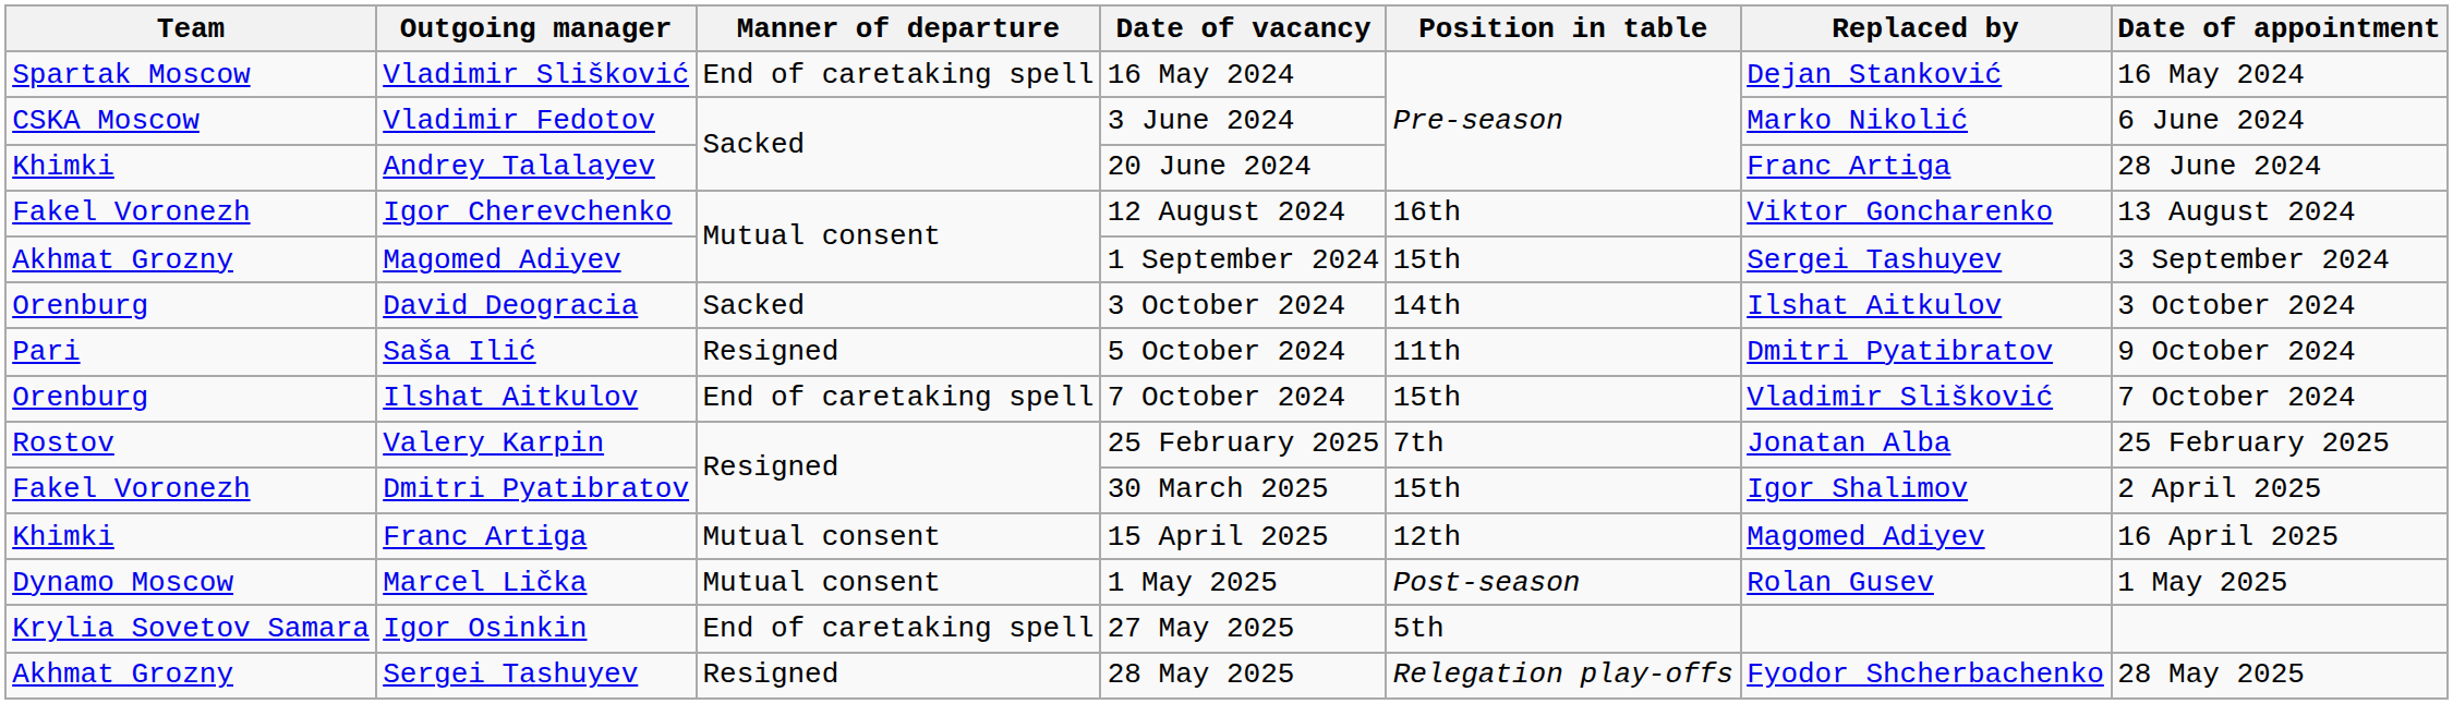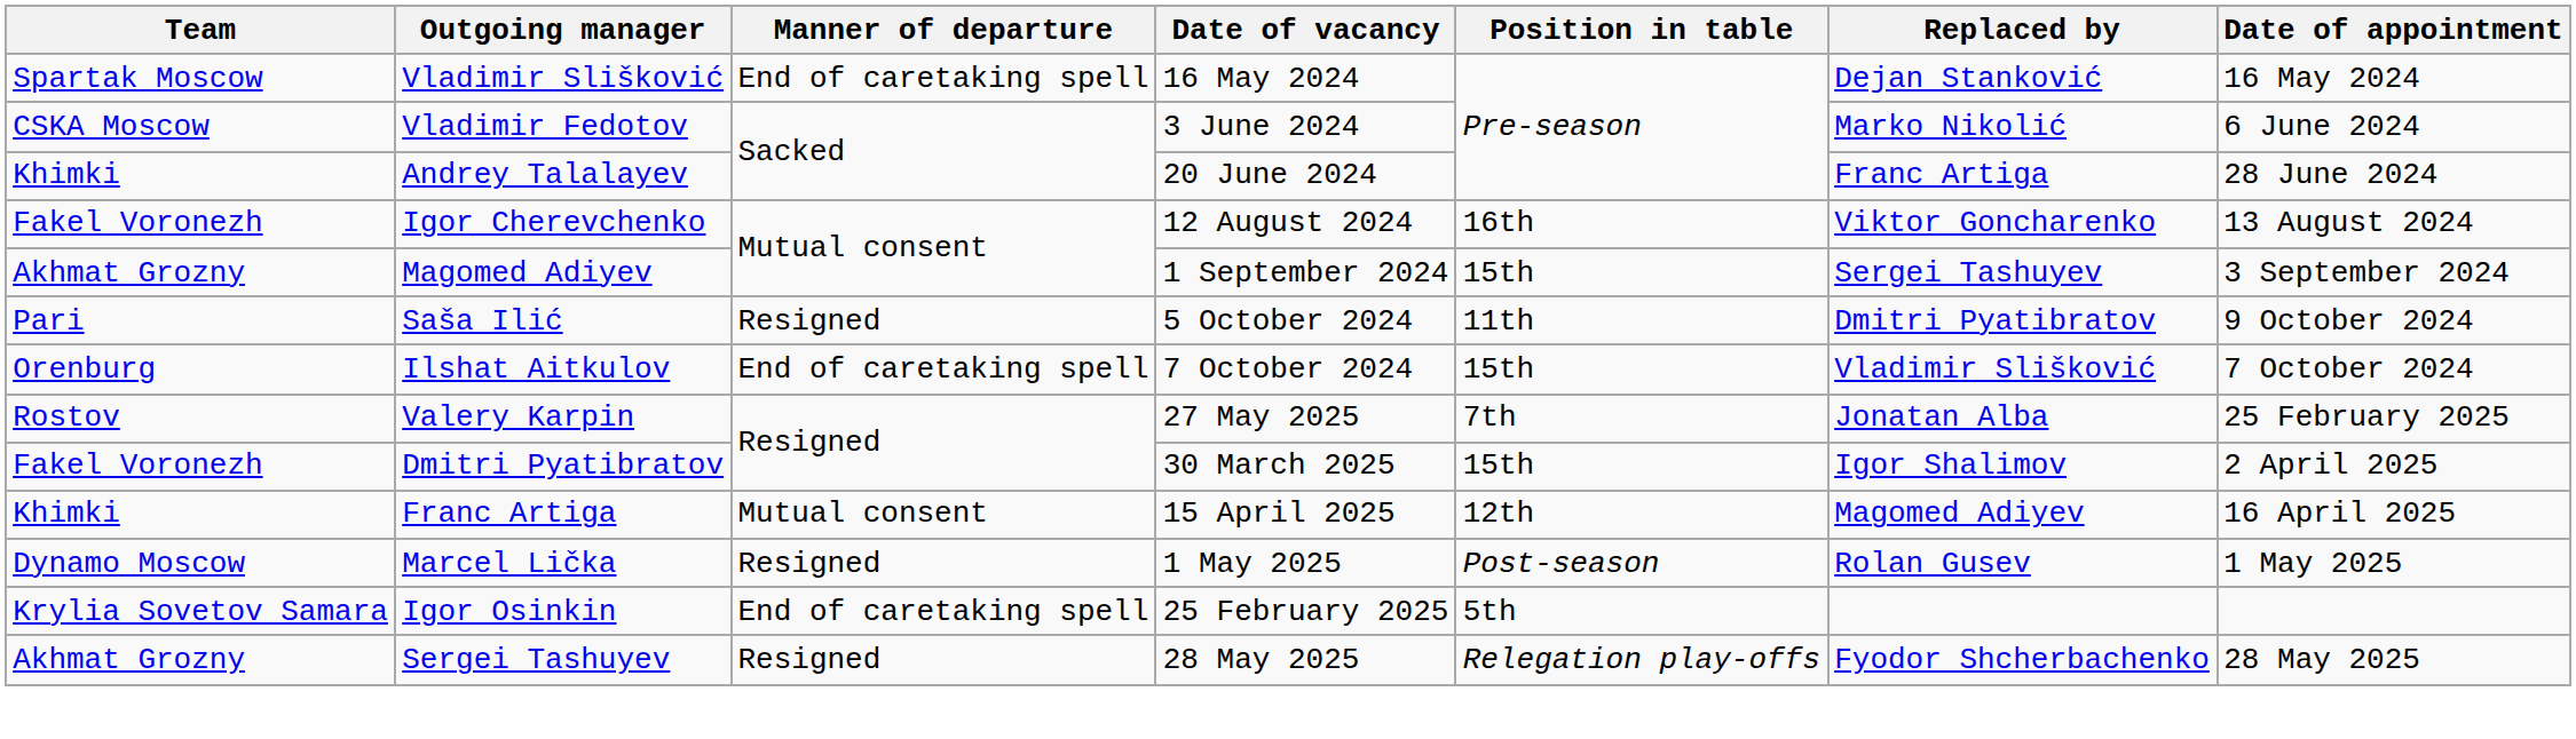- row: Orenburg | David Deogracia | Sacked | 3 October 2024 | 14th | Ilshat Aitkulov | 3 October 2024
Valery Karpin | Date of vacancy: 25 February 2025 -> 27 May 2025
Marcel Lička | Manner of departure: Mutual consent -> Resigned
Igor Osinkin | Date of vacancy: 27 May 2025 -> 25 February 2025
